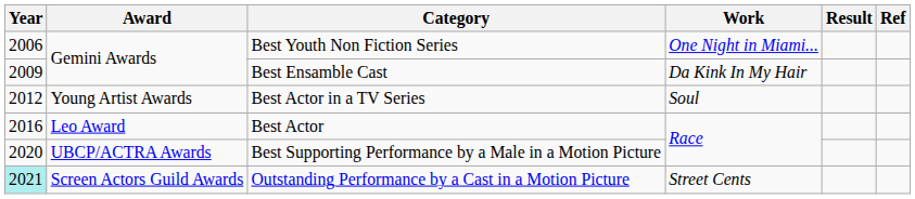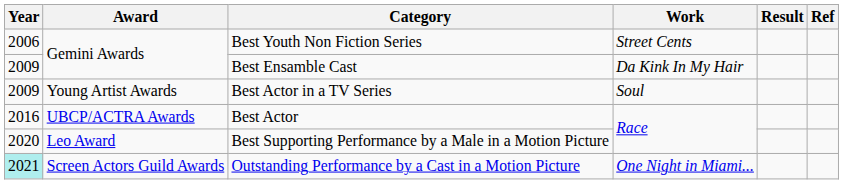Best Youth Non Fiction Series | Work: One Night in Miami... -> Street Cents
Best Actor in a TV Series | Year: 2012 -> 2009
Best Actor | Award: Leo Award -> UBCP/ACTRA Awards
Best Supporting Performance by a Male in a Motion Picture | Award: UBCP/ACTRA Awards -> Leo Award
Outstanding Performance by a Cast in a Motion Picture | Work: Street Cents -> One Night in Miami...
